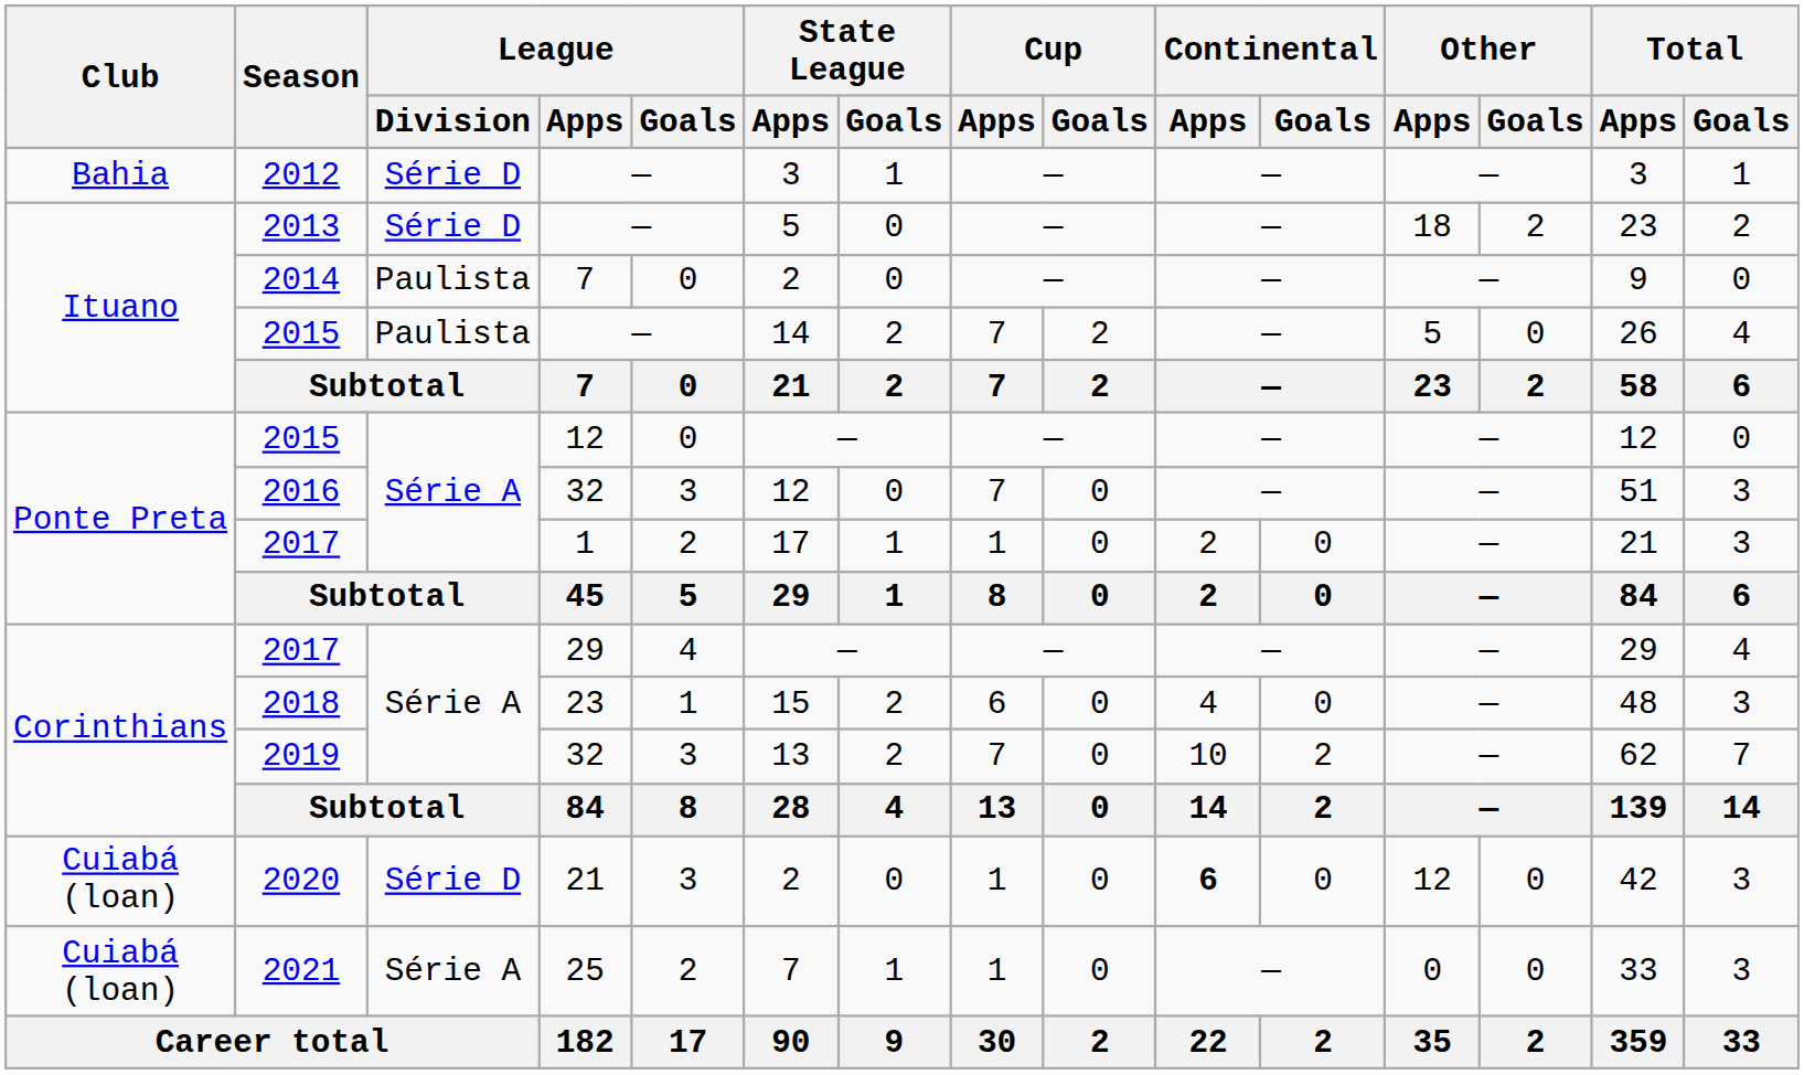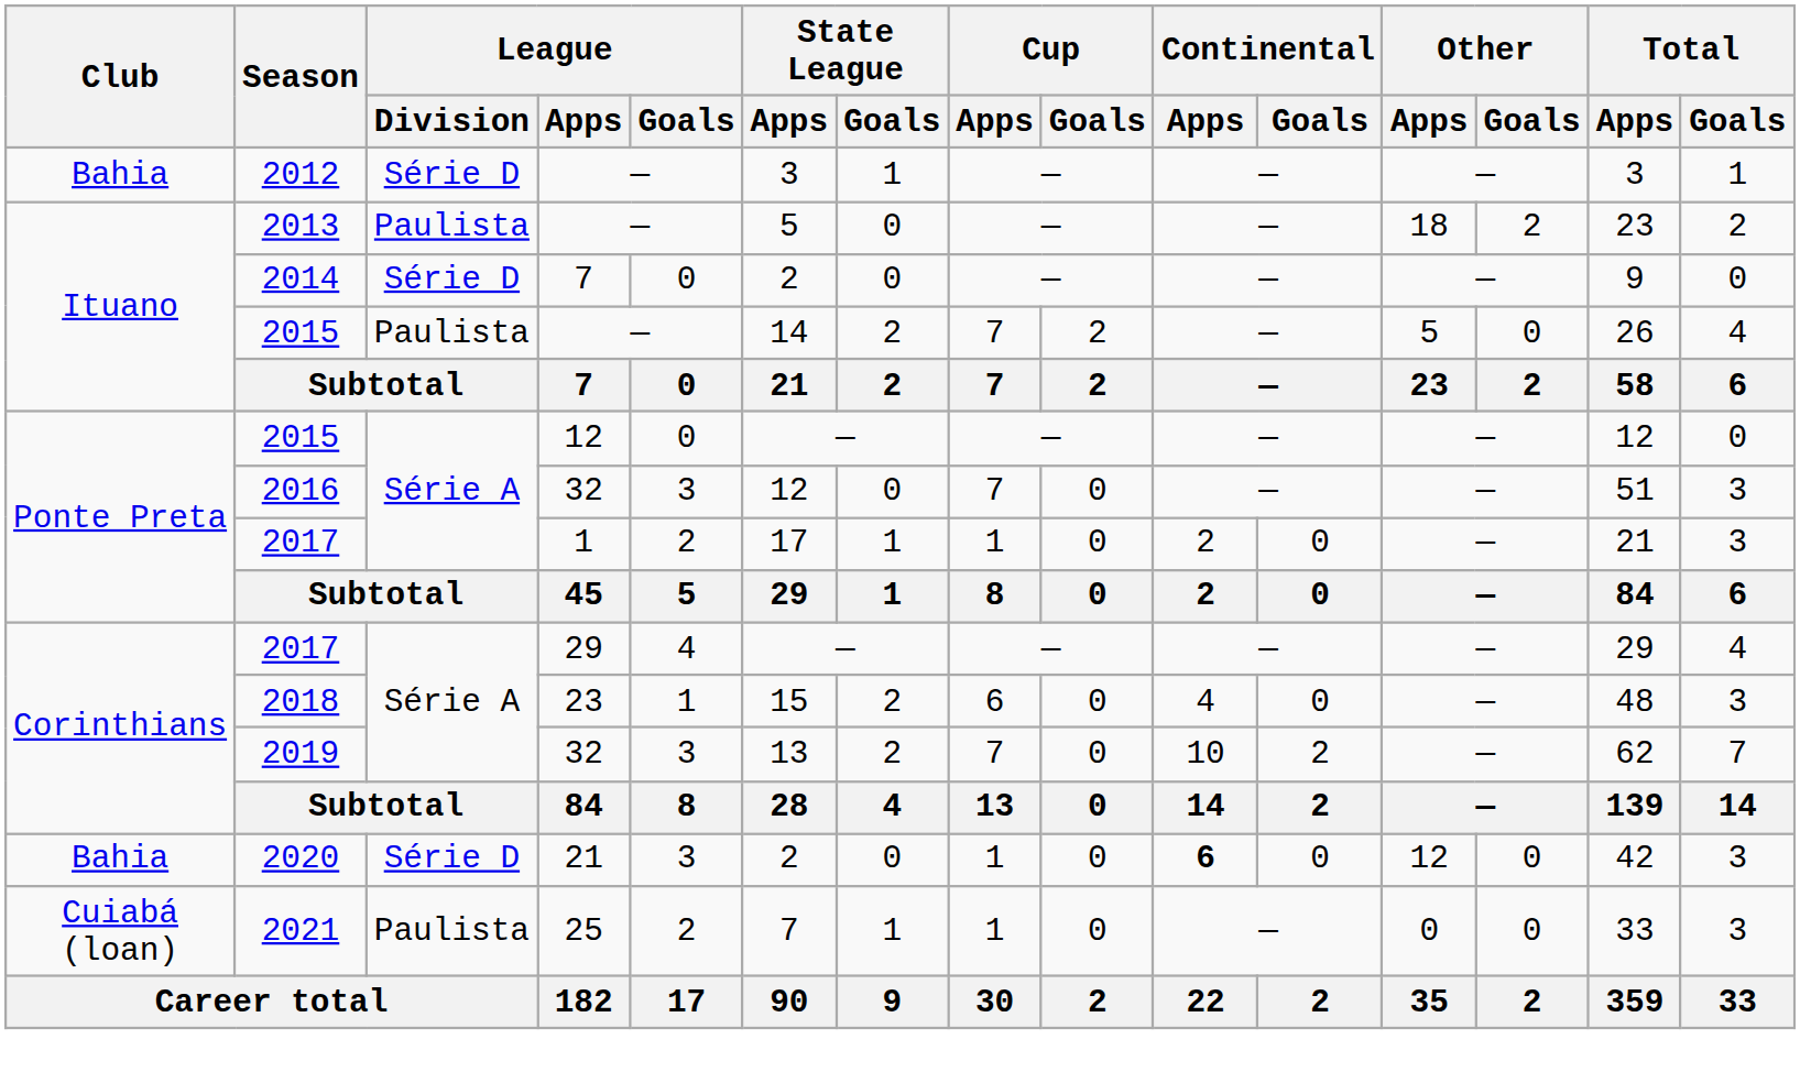2013 | League / Division: Série D -> Paulista
2014 | League / Division: Paulista -> Série D
2020 | Club: Cuiabá (loan) -> Bahia
2021 | League / Division: Série A -> Paulista
